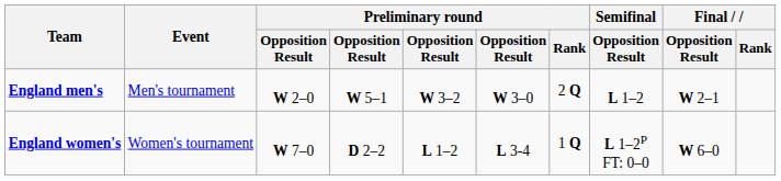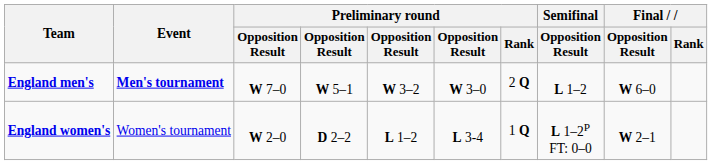England men's | Event: normal -> bold
England men's | column 3: W 2–0 -> W 7–0
England men's | Final / Opposition Result: W 2–1 -> W 6–0
England women's | column 3: W 7–0 -> W 2–0
England women's | Final / Opposition Result: W 6–0 -> W 2–1
